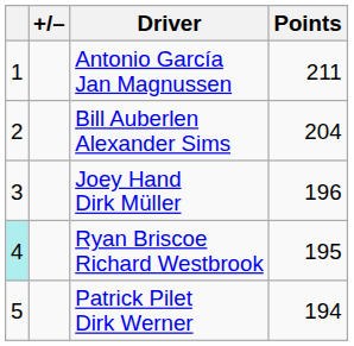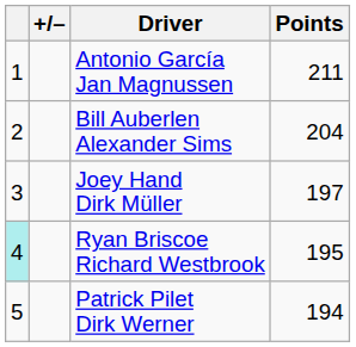Joey Hand Dirk Müller | Points: 196 -> 197
